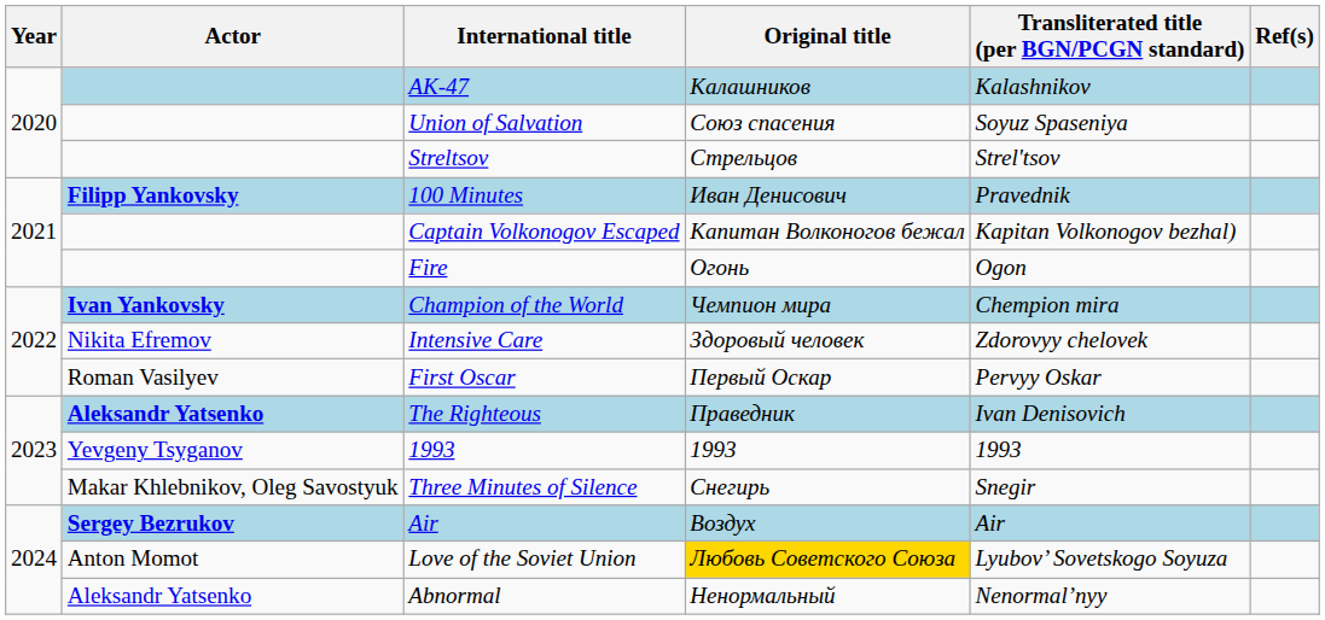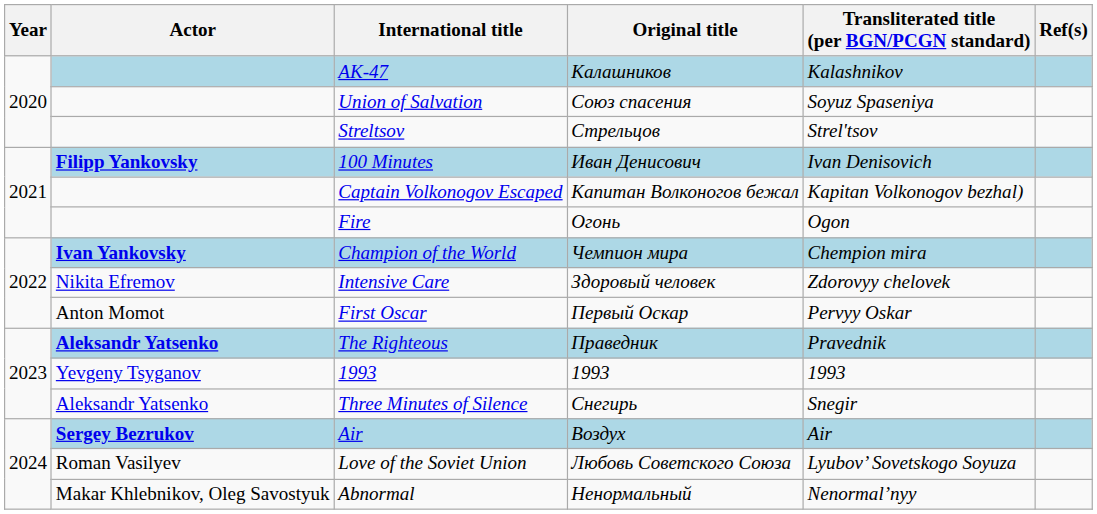100 Minutes | Transliterated title (per BGN/PCGN standard): Pravednik -> Ivan Denisovich
First Oscar | Actor: Roman Vasilyev -> Anton Momot
The Righteous | Transliterated title (per BGN/PCGN standard): Ivan Denisovich -> Pravednik
Three Minutes of Silence | Actor: Makar Khlebnikov, Oleg Savostyuk -> Aleksandr Yatsenko
Love of the Soviet Union | Actor: Anton Momot -> Roman Vasilyev
Love of the Soviet Union | Original title: gold background -> no background
Abnormal | Actor: Aleksandr Yatsenko -> Makar Khlebnikov, Oleg Savostyuk
